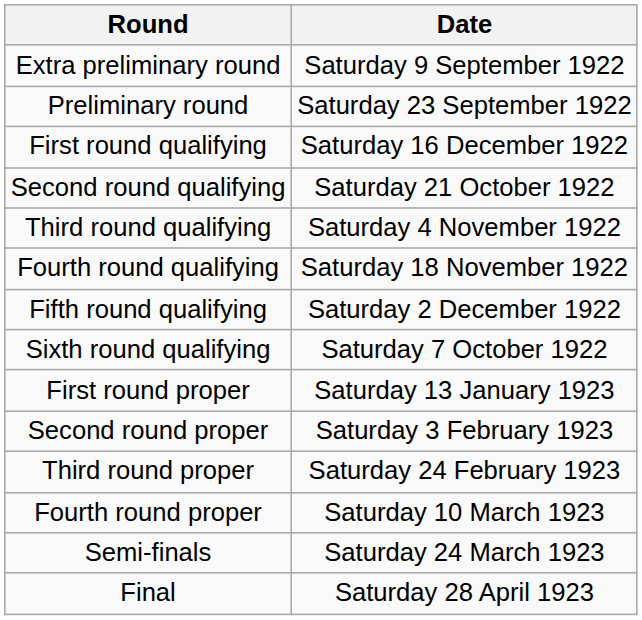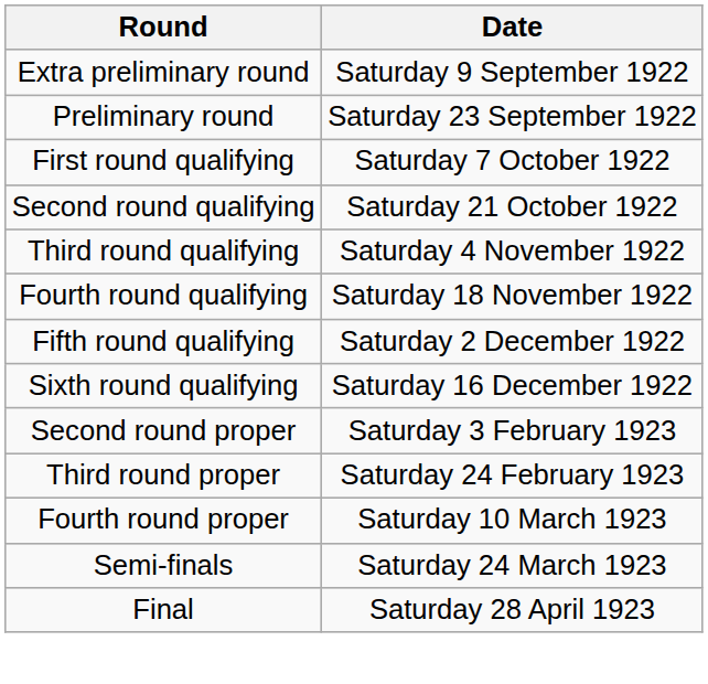First round qualifying | Date: Saturday 16 December 1922 -> Saturday 7 October 1922
Sixth round qualifying | Date: Saturday 7 October 1922 -> Saturday 16 December 1922
- row: First round proper | Saturday 13 January 1923
